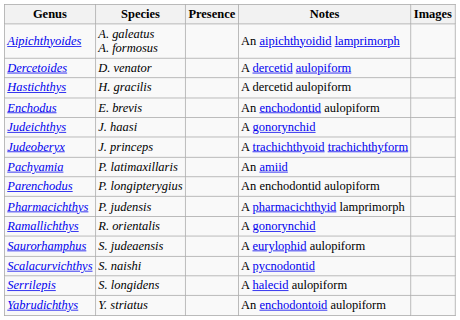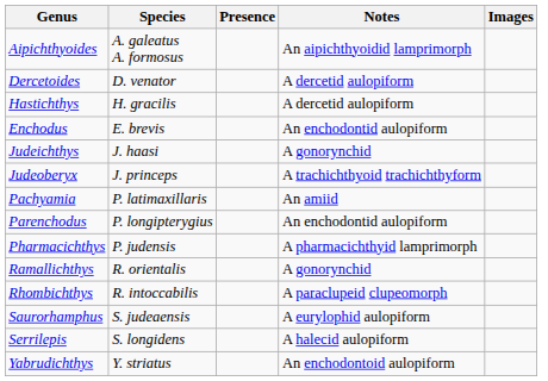+ row: Rhombichthys | R. intoccabilis | A paraclupeid clupeomorph
- row: Scalacurvichthys | S. naishi | A pycnodontid
